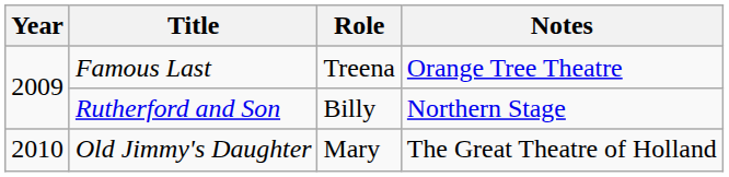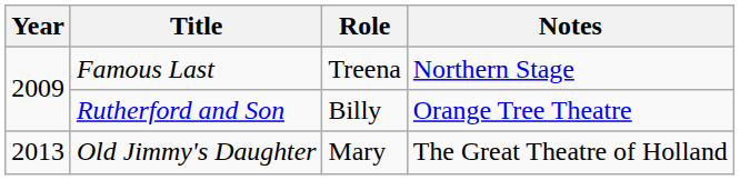Famous Last | Notes: Orange Tree Theatre -> Northern Stage
Rutherford and Son | Notes: Northern Stage -> Orange Tree Theatre
Old Jimmy's Daughter | Year: 2010 -> 2013
